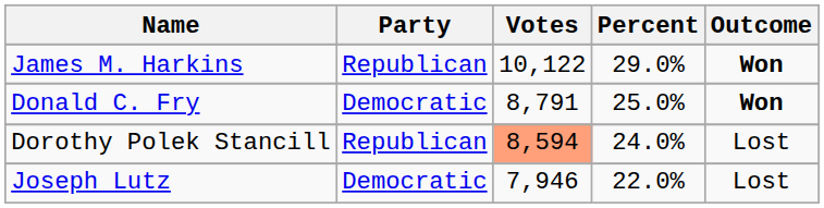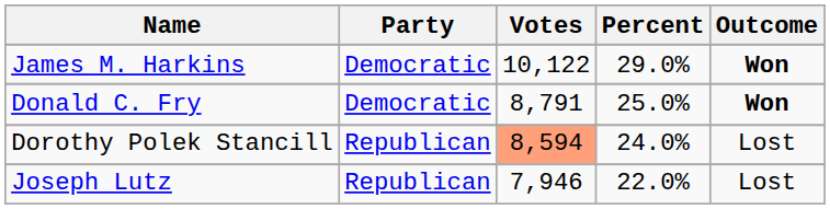James M. Harkins | Party: Republican -> Democratic
Joseph Lutz | Party: Democratic -> Republican
